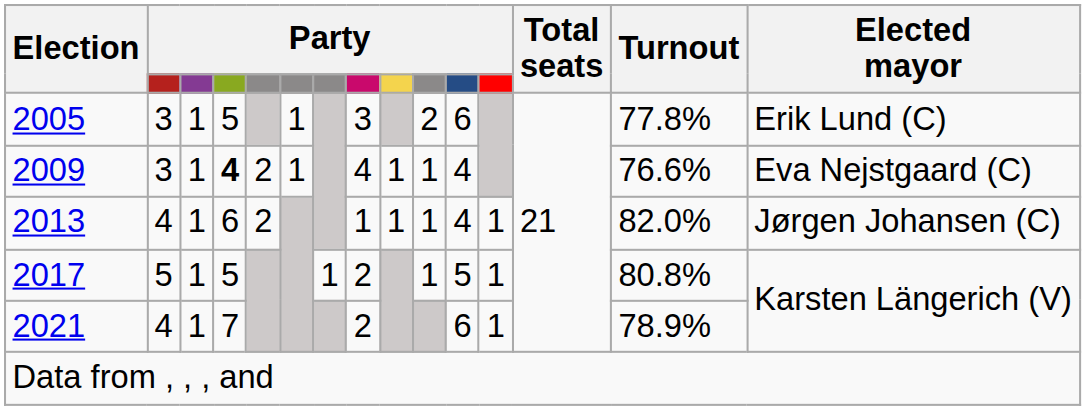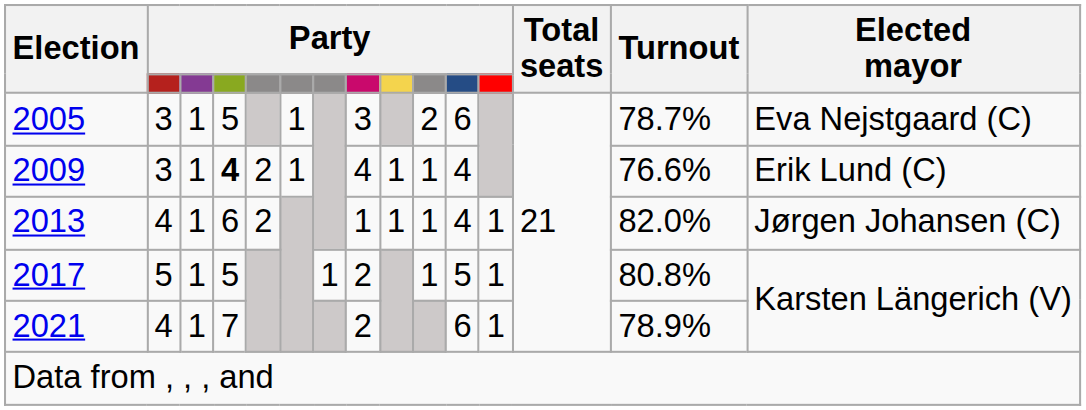2005 | Turnout: 77.8% -> 78.7%
2005 | Elected mayor: Erik Lund (C) -> Eva Nejstgaard (C)
2009 | Elected mayor: Eva Nejstgaard (C) -> Erik Lund (C)
